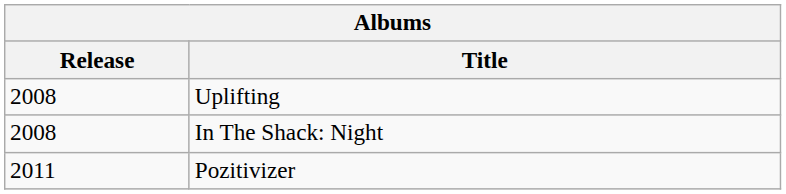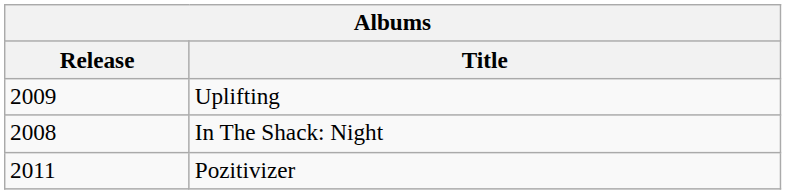Uplifting | Release: 2008 -> 2009
